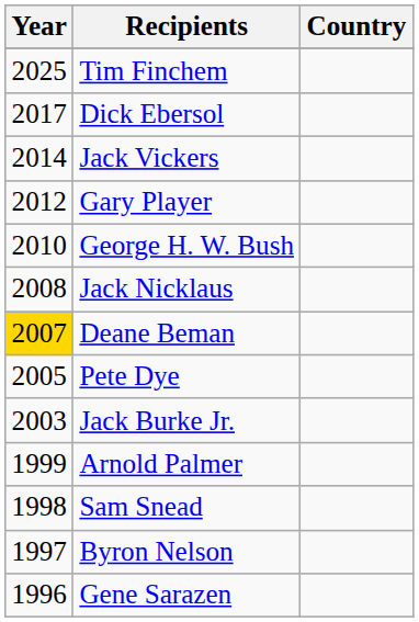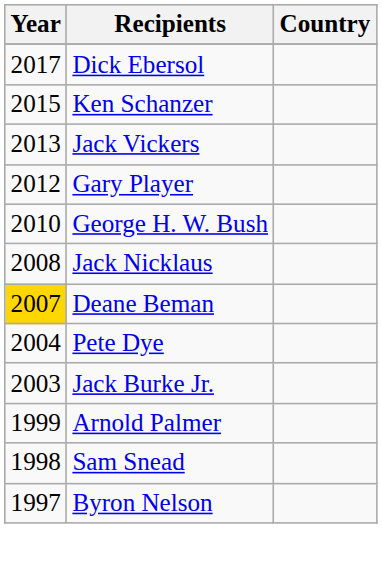- row: 2025 | Tim Finchem
+ row: 2015 | Ken Schanzer
Jack Vickers | Year: 2014 -> 2013
Pete Dye | Year: 2005 -> 2004
- row: 1996 | Gene Sarazen
